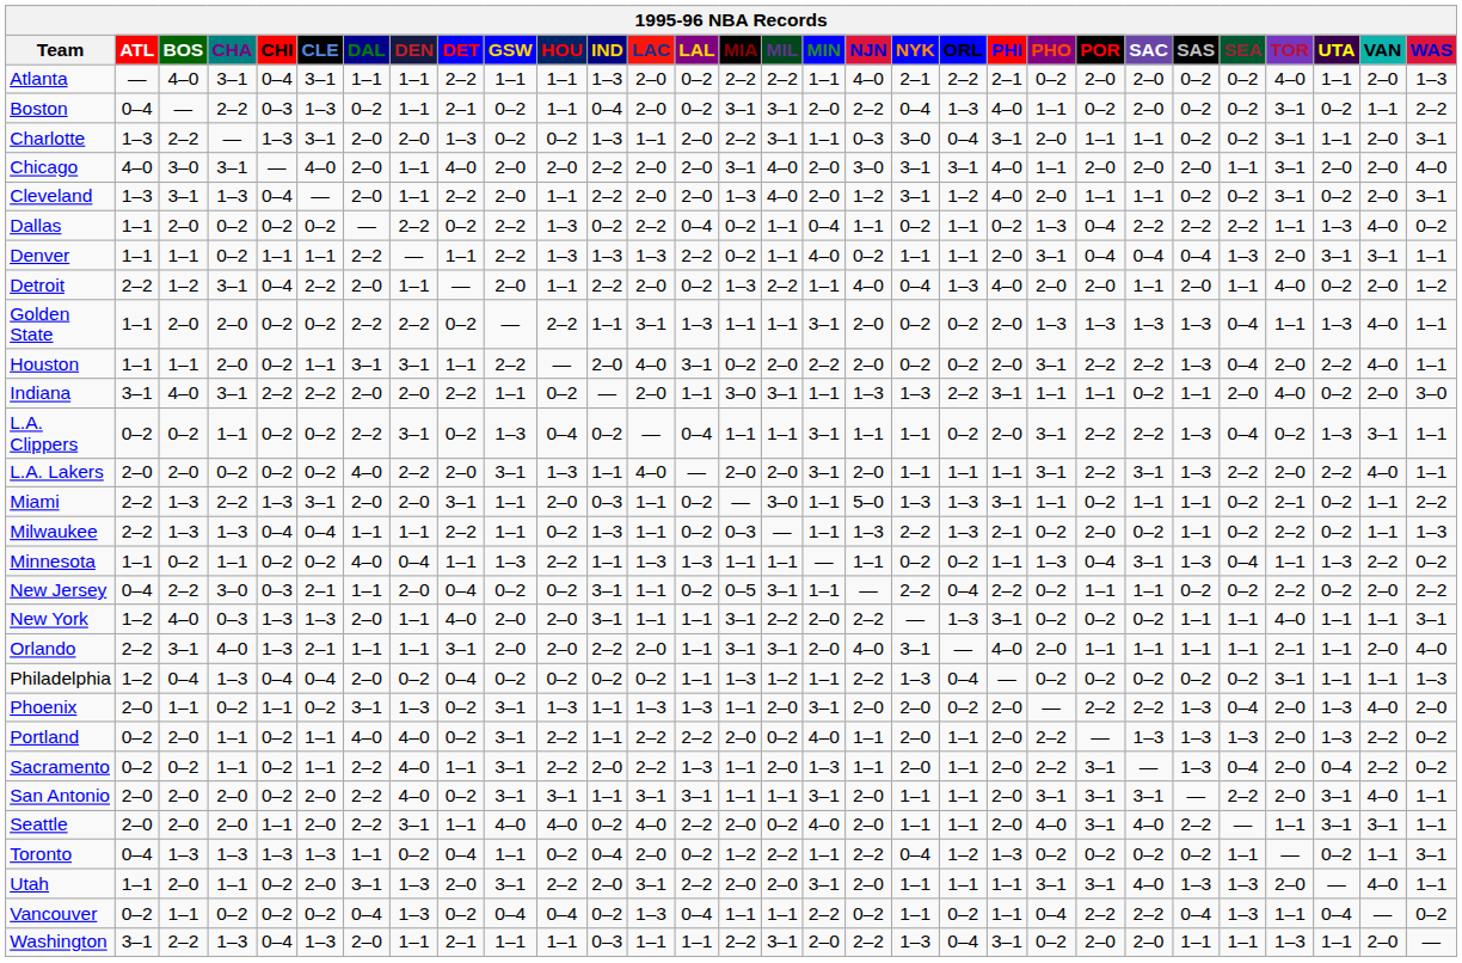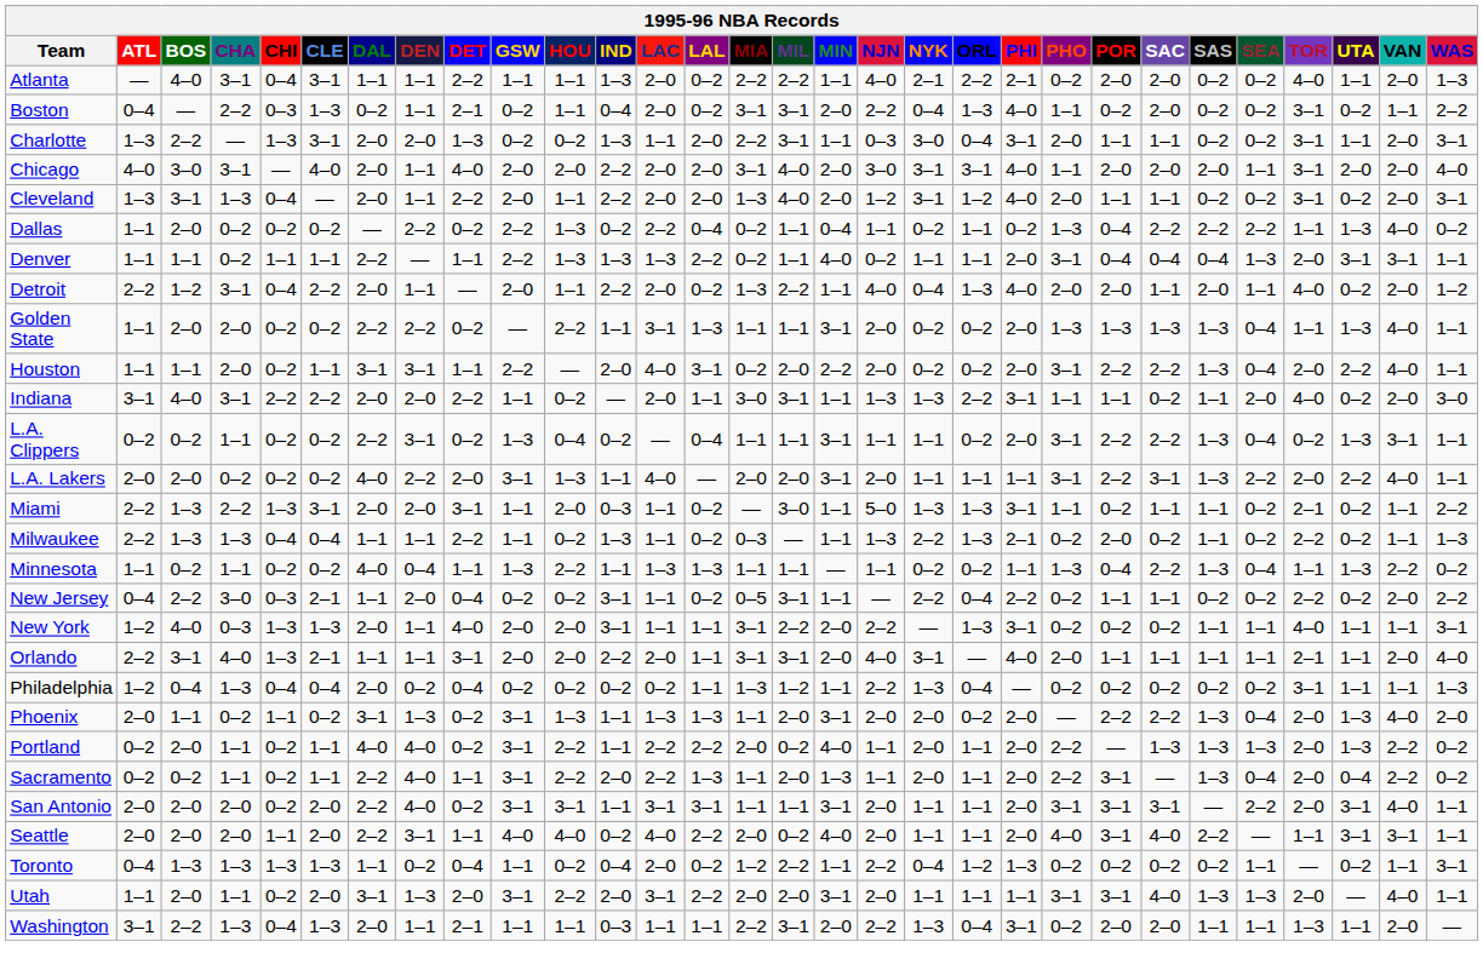Minnesota | SAC: 3–1 -> 2–2
- row: Vancouver | 0–2 | 1–1 | 0–2 | 0–2 | 0–2 | 0–4 | 1–3 | 0–2 | 0–4 | 0–4 | 0–2 | 1–3 | 0–4 | 1–1 | 1–1 | 2–2 | 0–2 | 1–1 | 0–2 | 1–1 | 0–4 | 2–2 | 2–2 | 0–4 | 1–3 | 1–1 | 0–4 | — | 0–2
